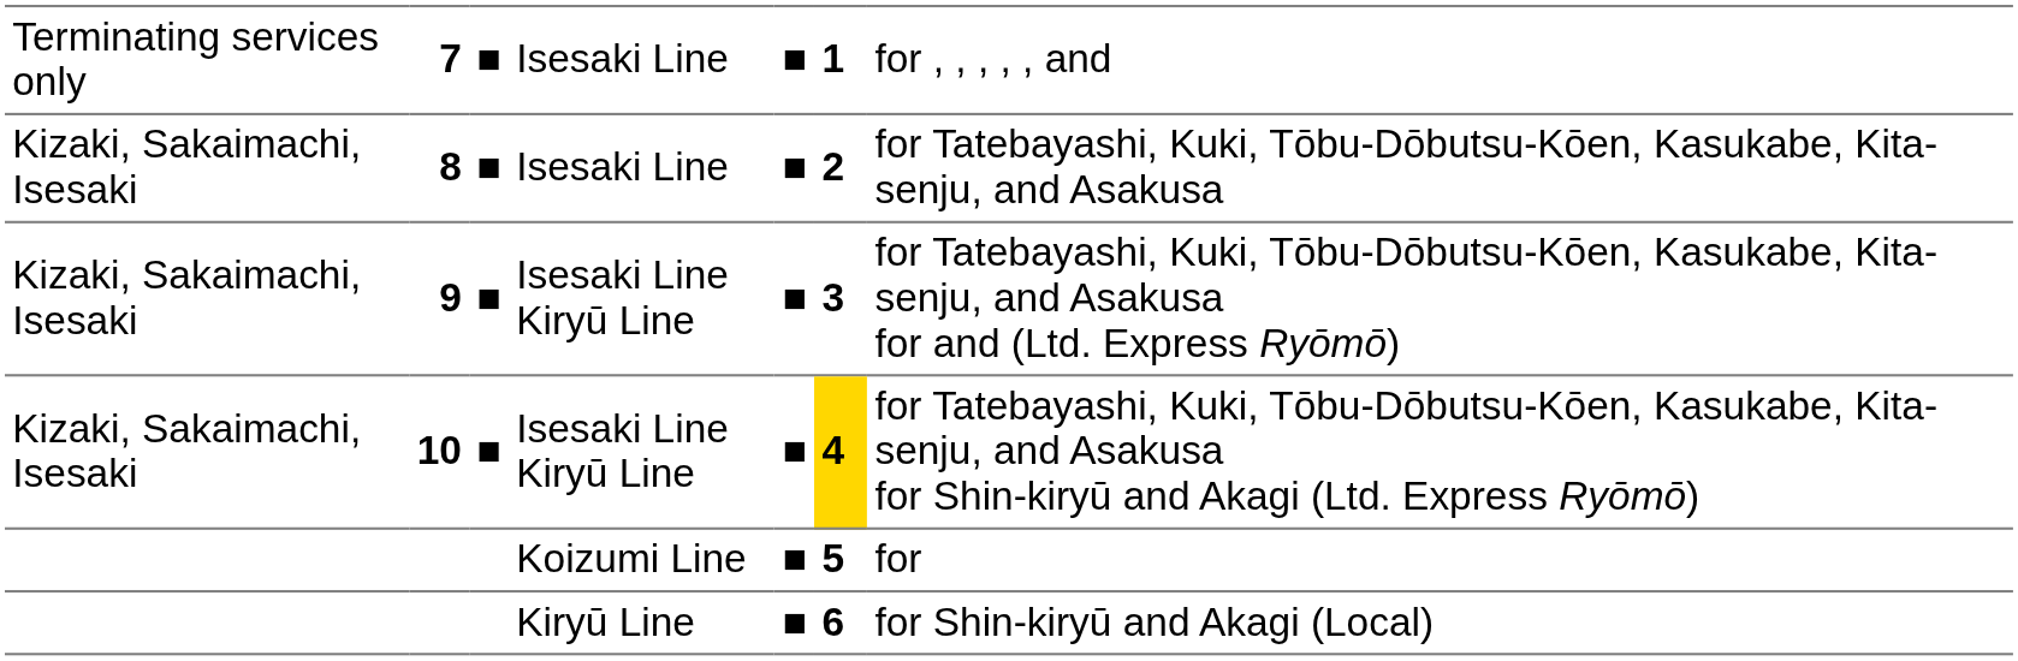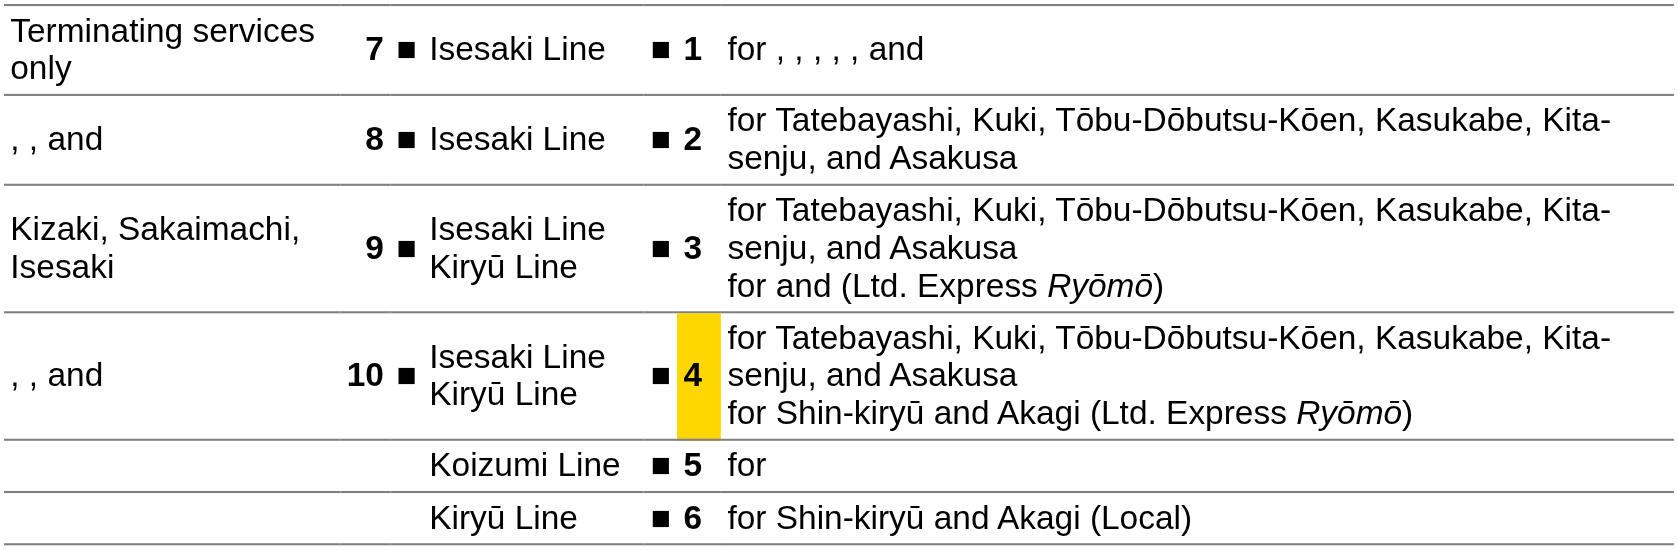8 | column 1: Kizaki, Sakaimachi, Isesaki -> , , and
10 | column 1: Kizaki, Sakaimachi, Isesaki -> , , and
